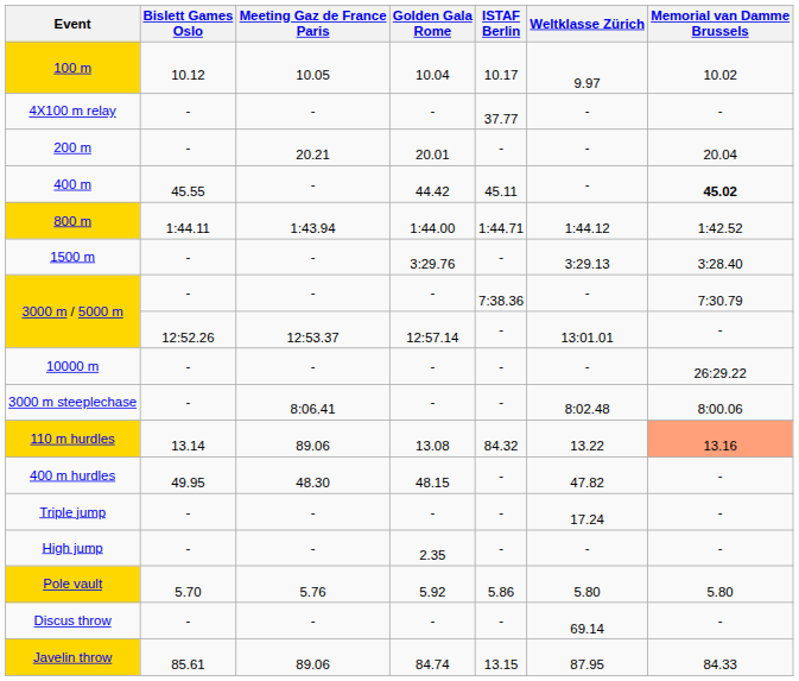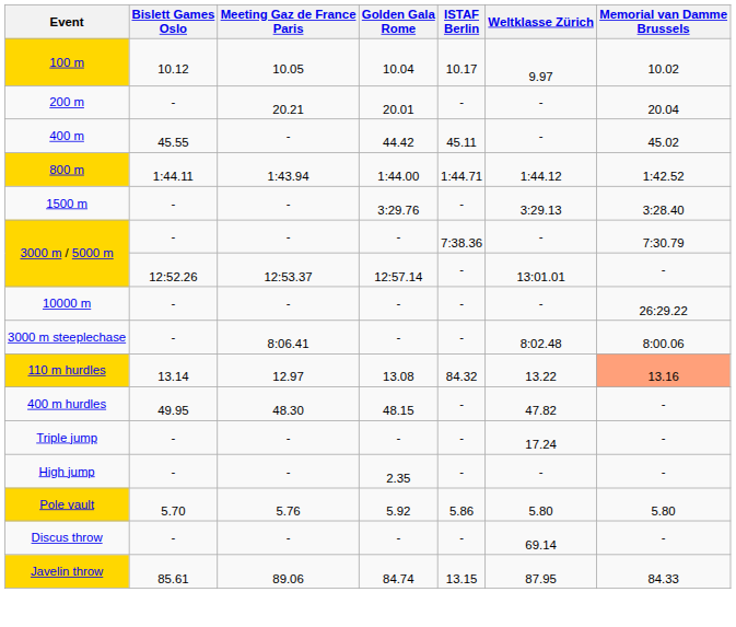- row: 4X100 m relay | - | - | - | 37.77 | - | -
400 m | Memorial van Damme Brussels: bold -> normal
110 m hurdles | Meeting Gaz de France Paris: 89.06 -> 12.97
